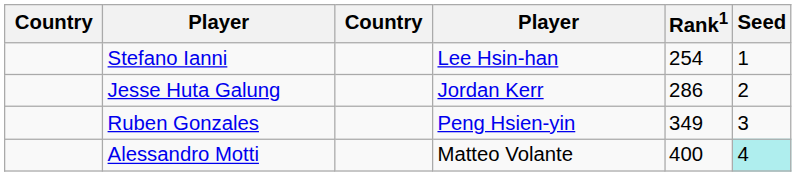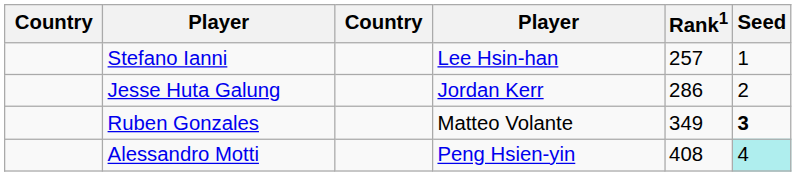Stefano Ianni | Rank1: 254 -> 257
Ruben Gonzales | column 4: Peng Hsien-yin -> Matteo Volante
Ruben Gonzales | Seed: normal -> bold
Alessandro Motti | column 4: Matteo Volante -> Peng Hsien-yin
Alessandro Motti | Rank1: 400 -> 408
